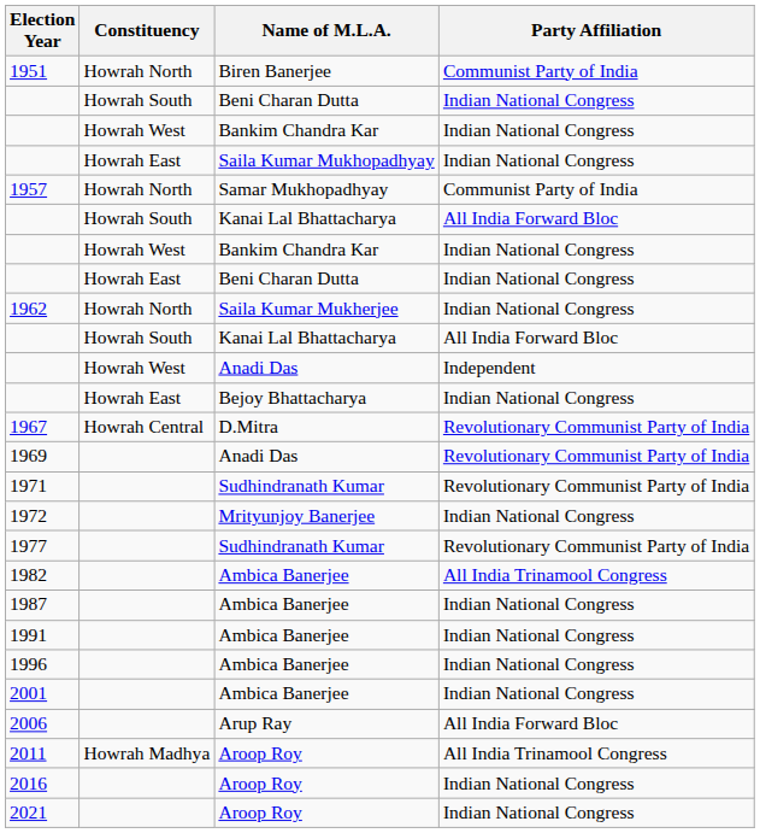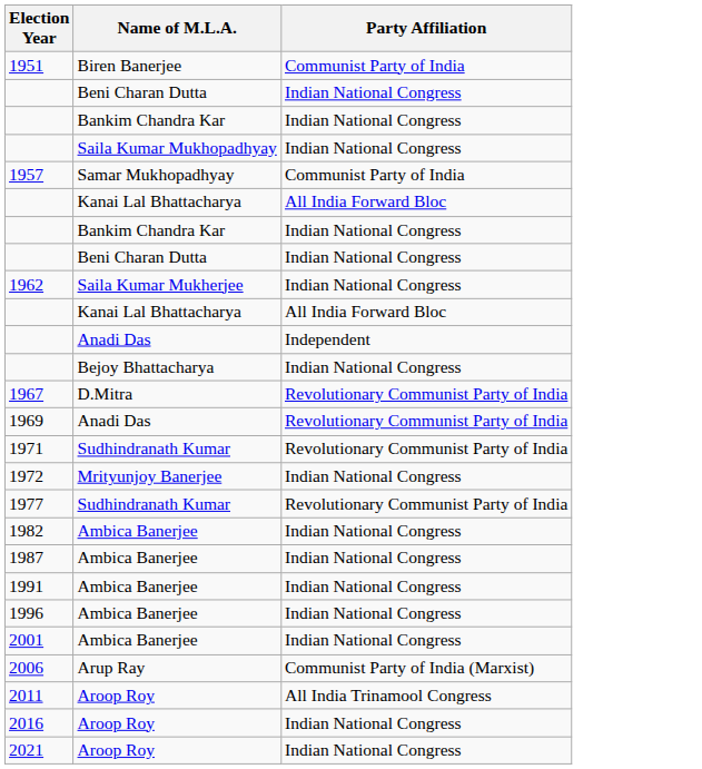- column: Constituency | Howrah North | Howrah South | Howrah West | Howrah East | Howrah North | Howrah South | Howrah West | Howrah East | Howrah North | Howrah South | Howrah West | Howrah East | Howrah Central | Howrah Madhya
1982 | Party Affiliation: All India Trinamool Congress -> Indian National Congress
2006 | Party Affiliation: All India Forward Bloc -> Communist Party of India (Marxist)
